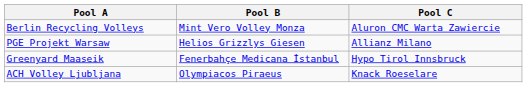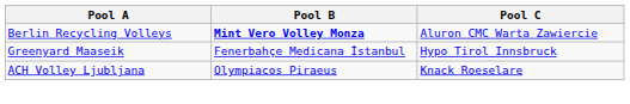Berlin Recycling Volleys | Pool B: normal -> bold
- row: PGE Projekt Warsaw | Helios Grizzlys Giesen | Allianz Milano
